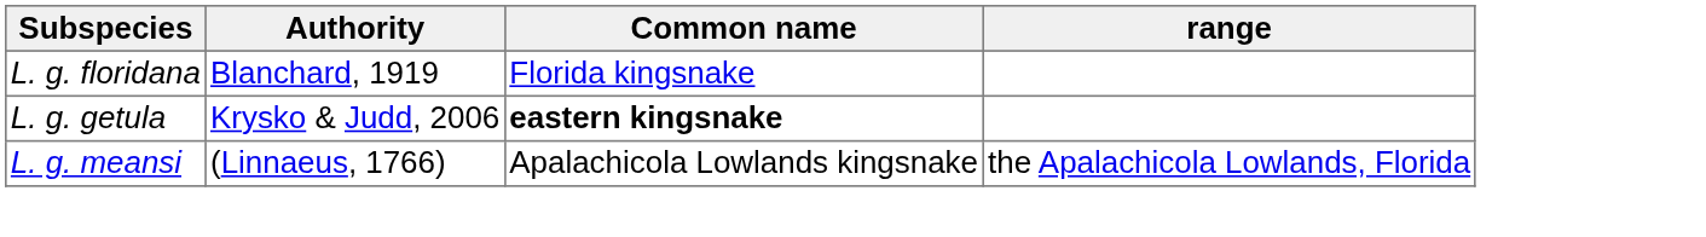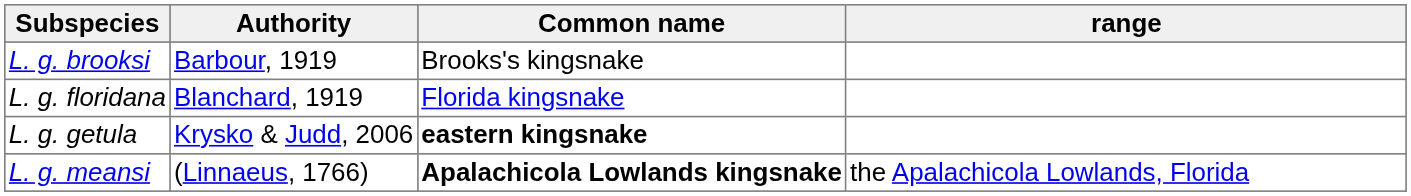+ row: L. g. brooksi | Barbour, 1919 | Brooks's kingsnake
L. g. meansi | Common name: normal -> bold
